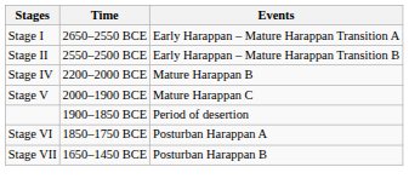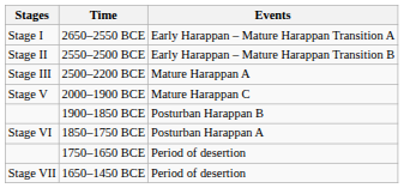+ row: Stage III | 2500–2200 BCE | Mature Harappan A
- row: Stage IV | 2200–2000 BCE | Mature Harappan B
1900–1850 BCE | Events: Period of desertion -> Posturban Harappan B
+ row: 1750–1650 BCE | Period of desertion
1650–1450 BCE | Events: Posturban Harappan B -> Period of desertion
